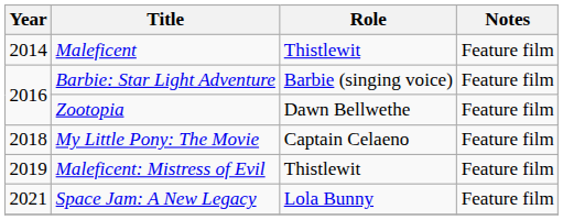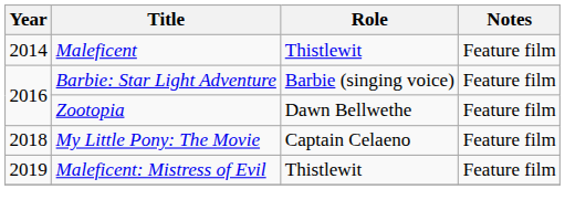- row: 2021 | Space Jam: A New Legacy | Lola Bunny | Feature film
